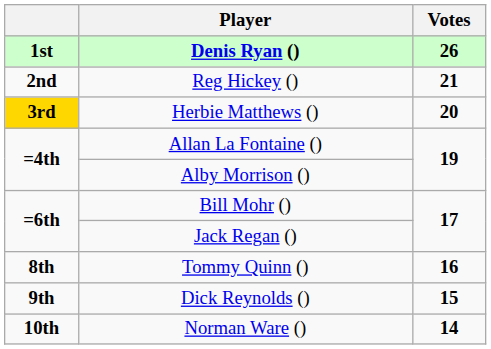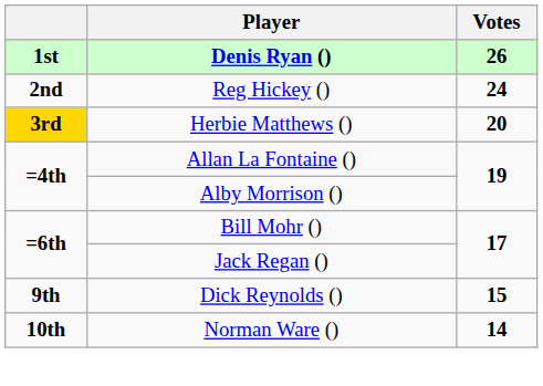Reg Hickey () | Votes: 21 -> 24
- row: 8th | Tommy Quinn () | 16
